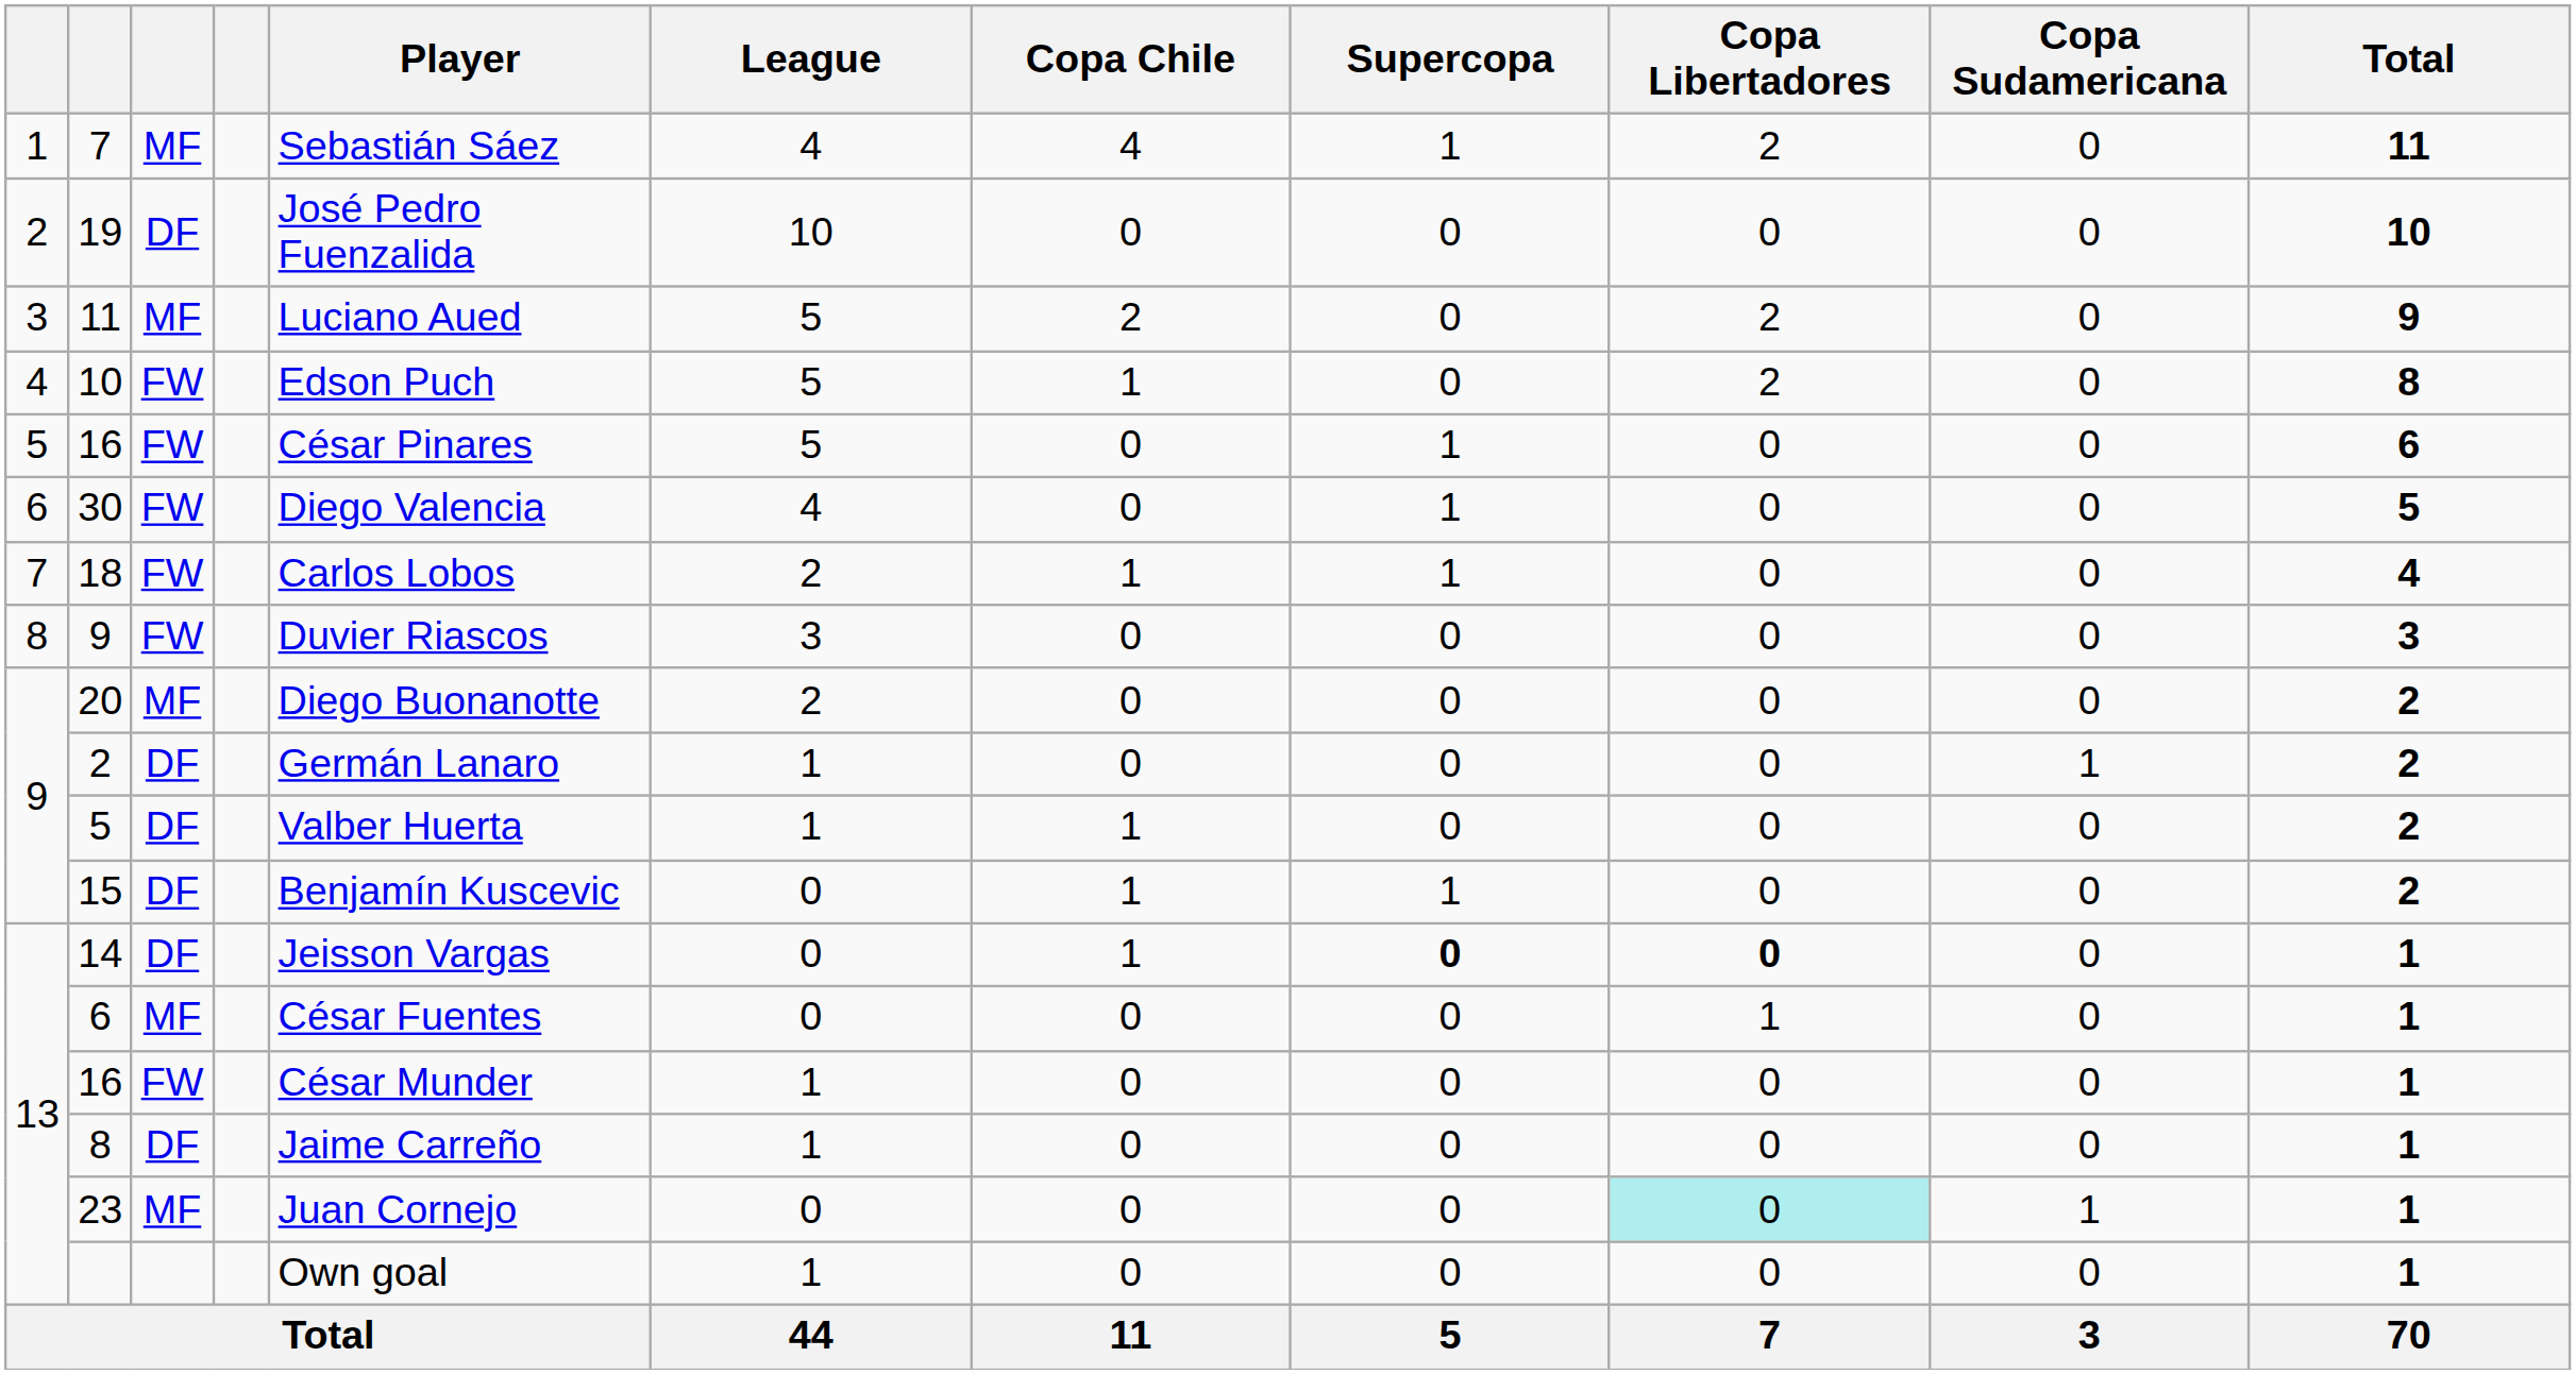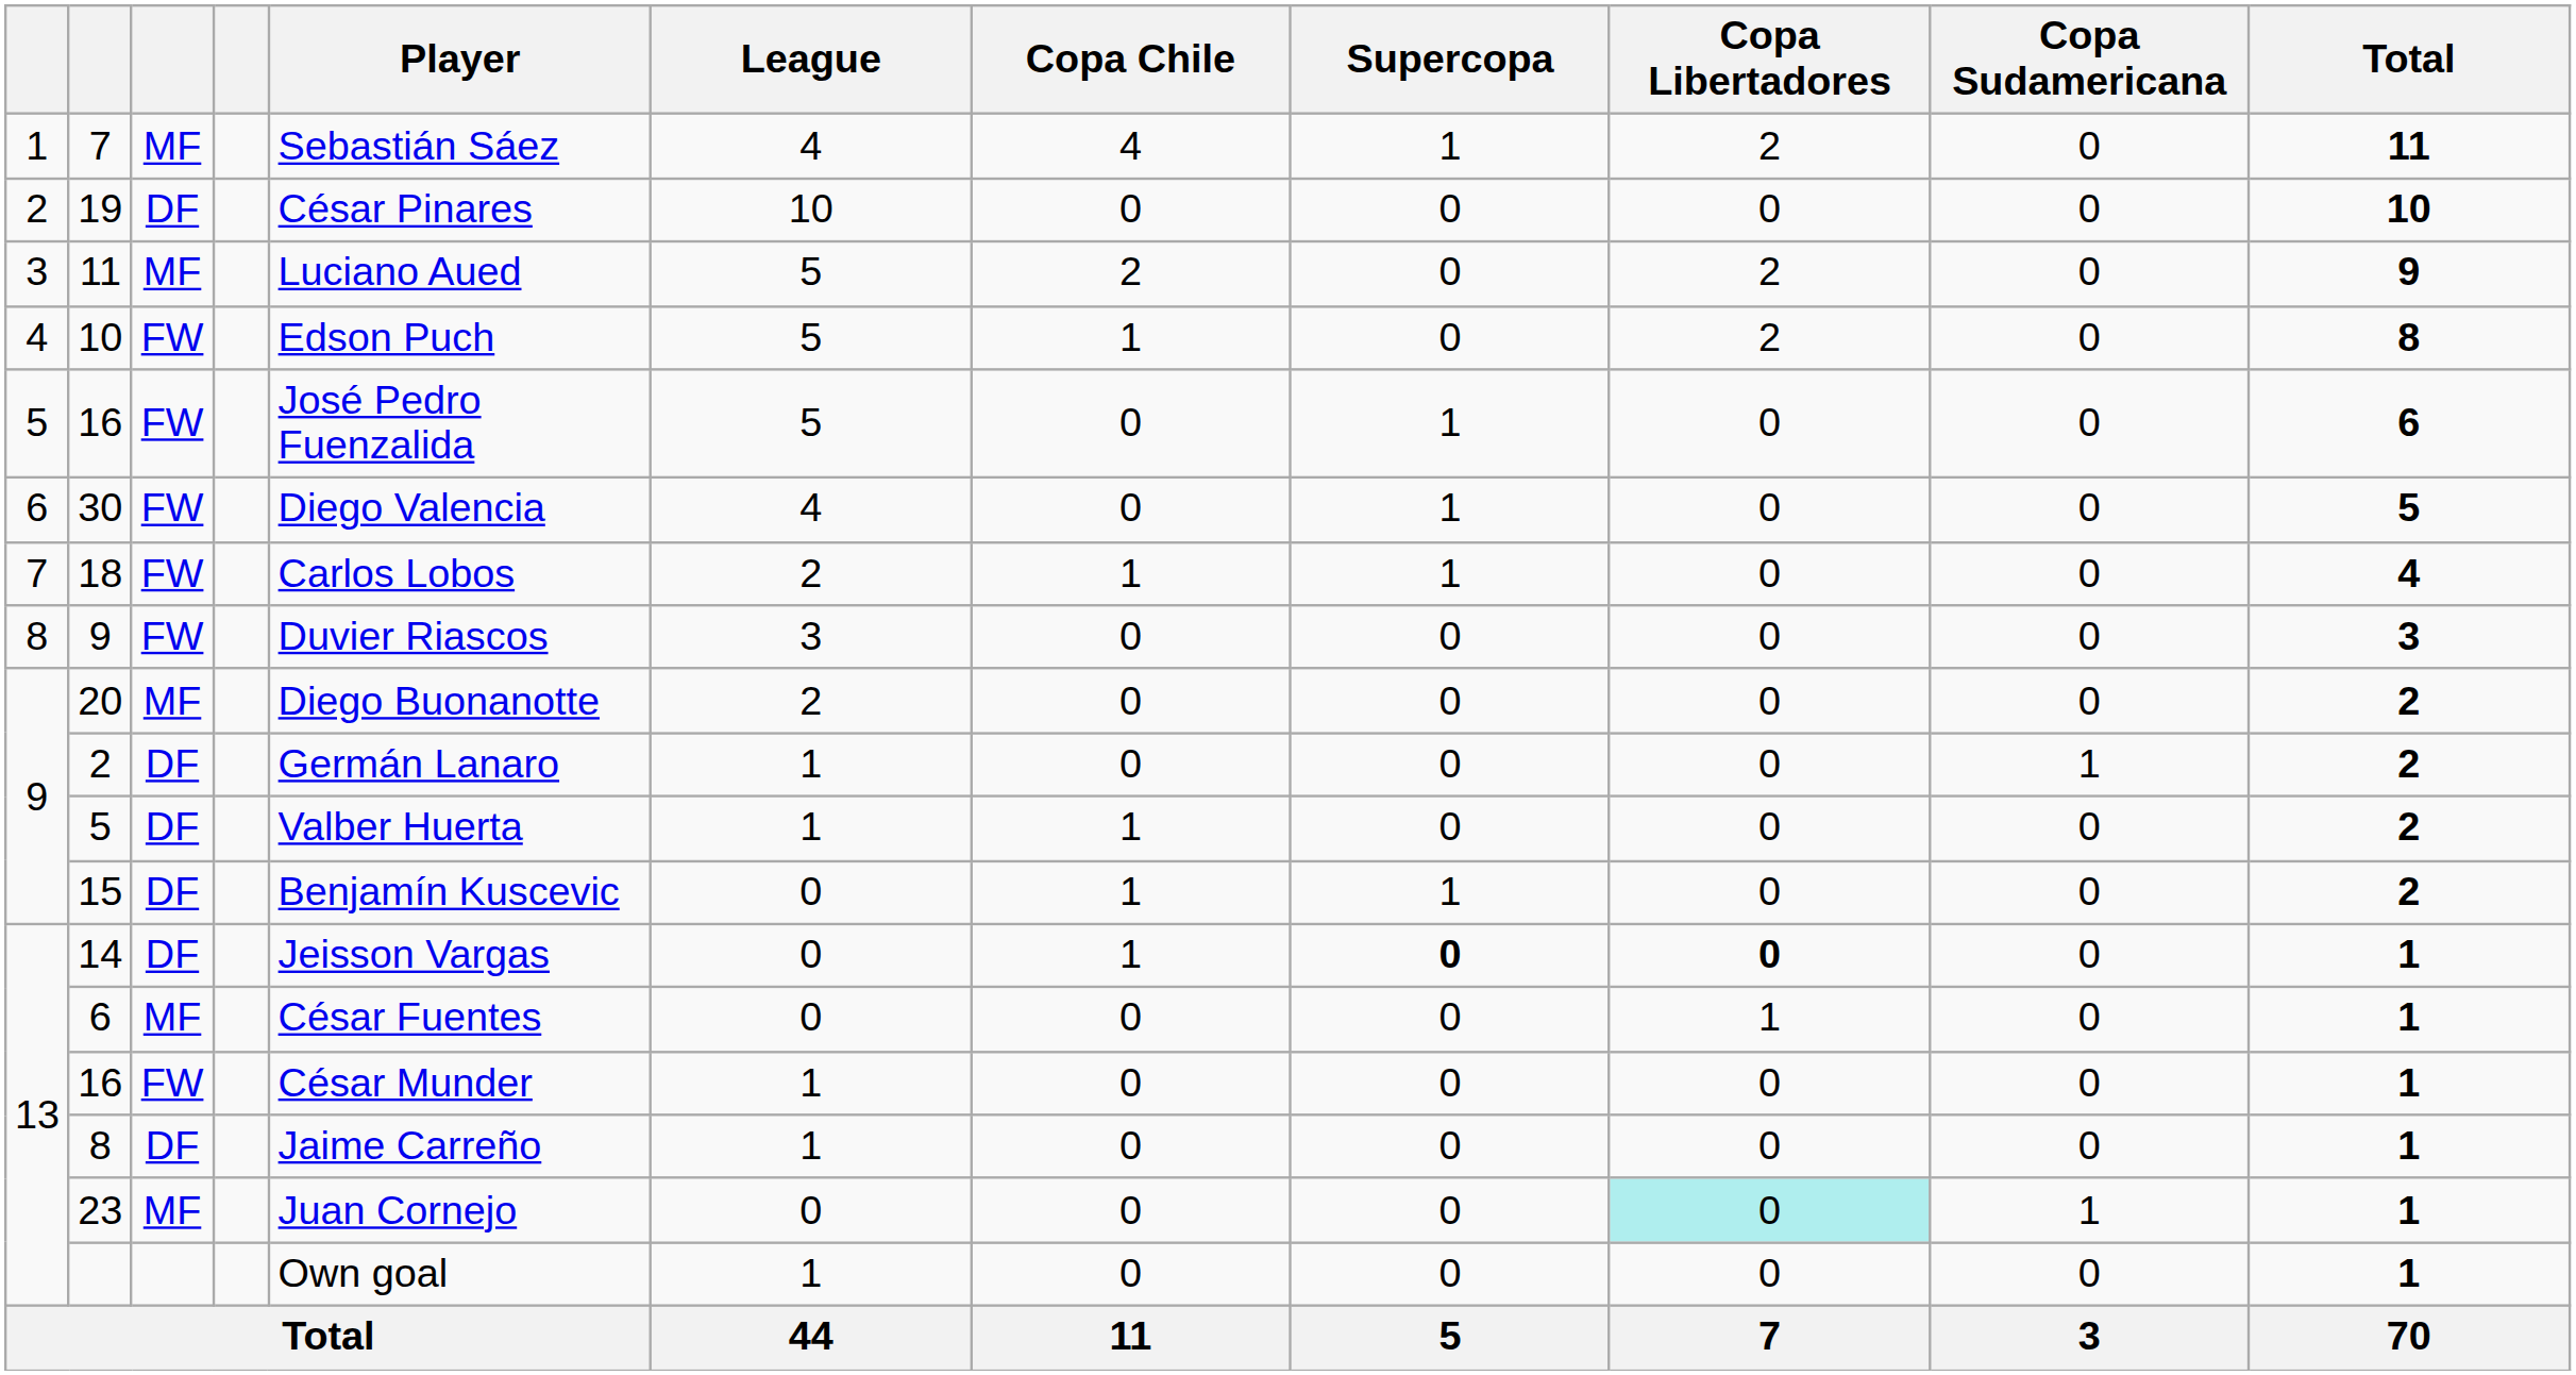19 | Player: José Pedro Fuenzalida -> César Pinares
5 / 16 | Player: César Pinares -> José Pedro Fuenzalida
